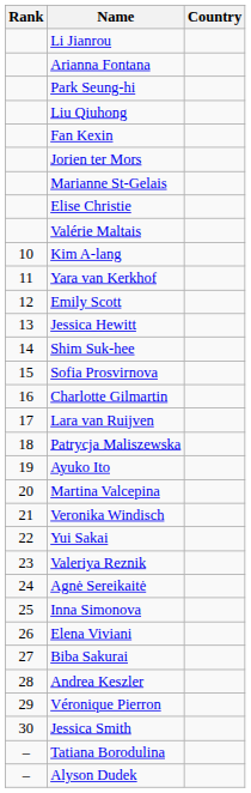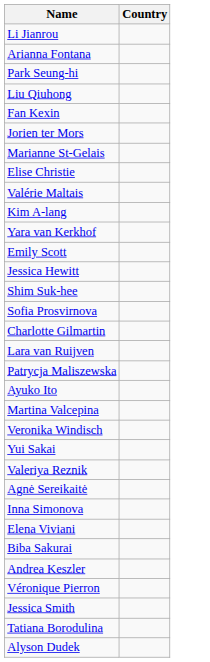- column: Rank | 10 | 11 | 12 | 13 | 14 | 15 | 16 | 17 | 18 | 19 | 20 | 21 | 22 | 23 | 24 | 25 | 26 | 27 | 28 | 29 | 30 | – | –
